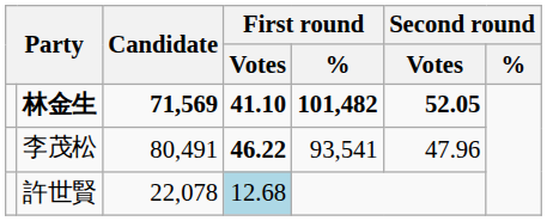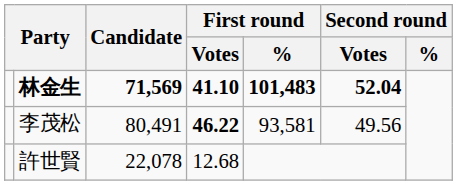林金生 | First round / %: 101,482 -> 101,483
林金生 | Second round / Votes: 52.05 -> 52.04
李茂松 | First round / %: 93,541 -> 93,581
李茂松 | Second round / Votes: 47.96 -> 49.56
許世賢 | First round / Votes: lightblue background -> no background
